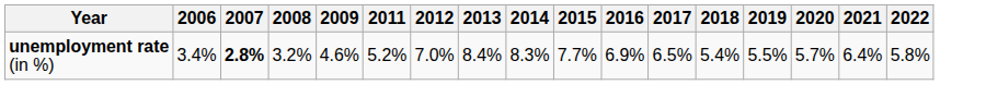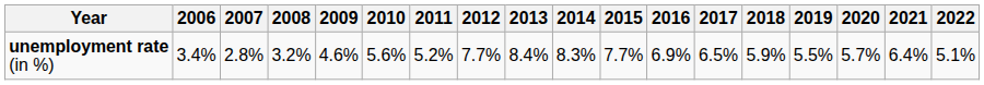+ column: 2010 | 5.6%
unemployment rate (in %) | 2007: bold -> normal
unemployment rate (in %) | 2012: 7.0% -> 7.7%
unemployment rate (in %) | 2018: 5.4% -> 5.9%
unemployment rate (in %) | 2022: 5.8% -> 5.1%
